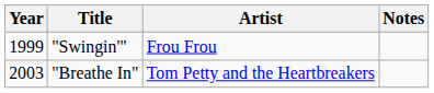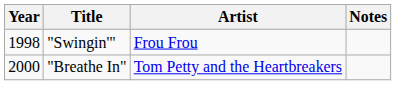"Swingin'" | Year: 1999 -> 1998
"Breathe In" | Year: 2003 -> 2000
